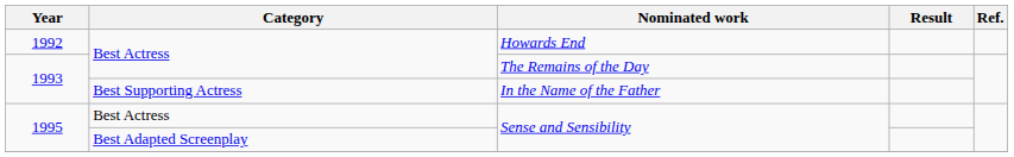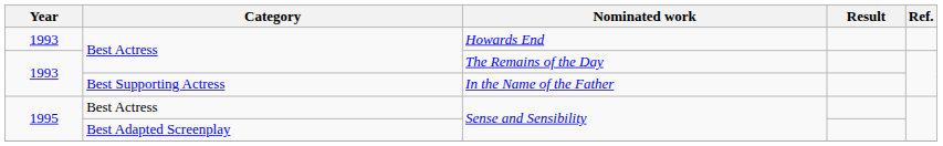Howards End | Year: 1992 -> 1993
